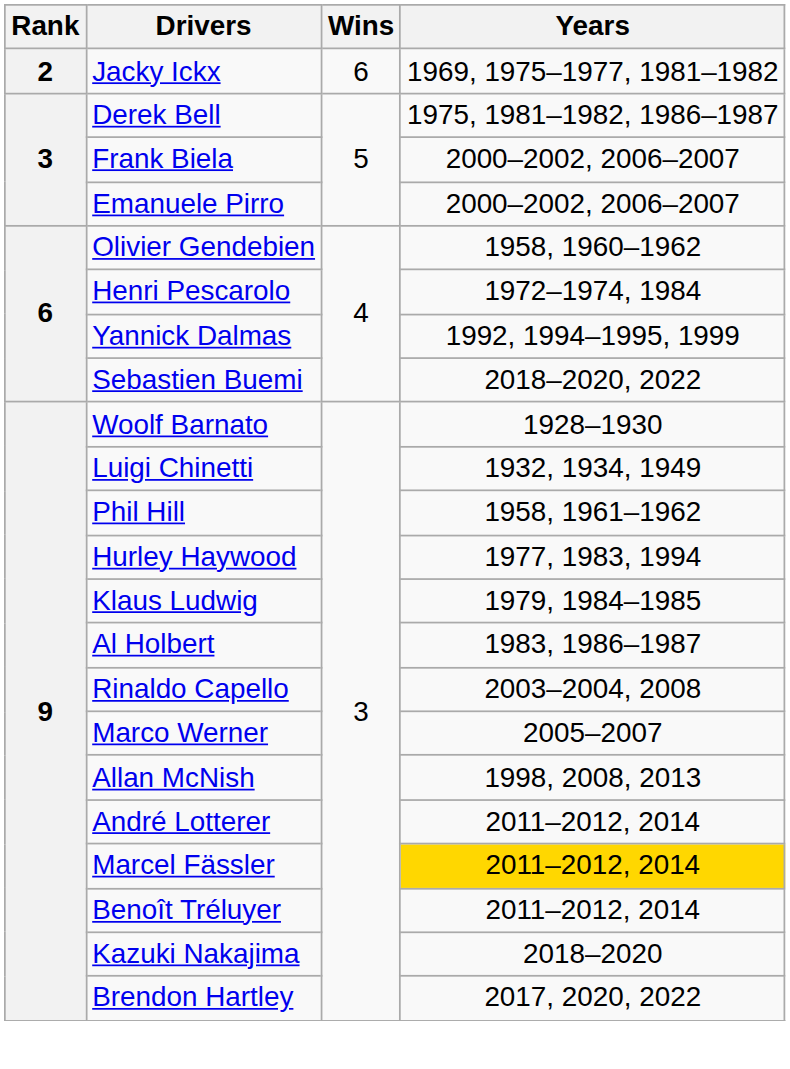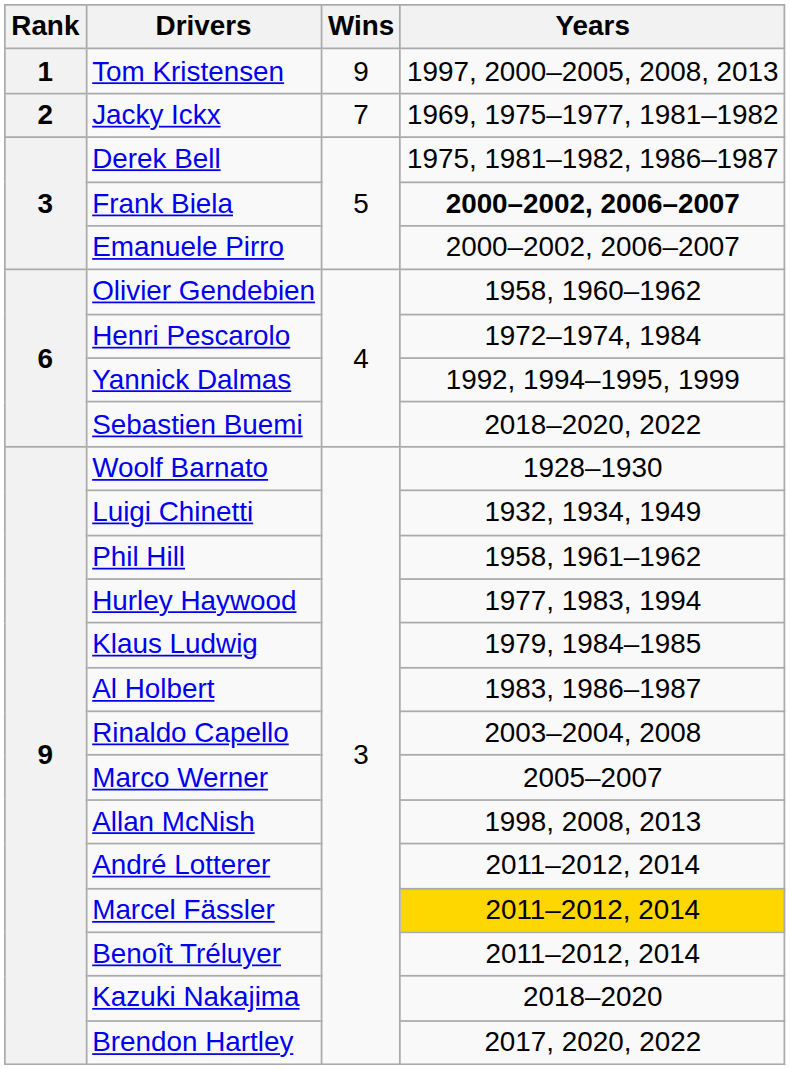+ row: 1 | Tom Kristensen | 9 | 1997, 2000–2005, 2008, 2013
Jacky Ickx | Wins: 6 -> 7
Frank Biela | Years: normal -> bold
